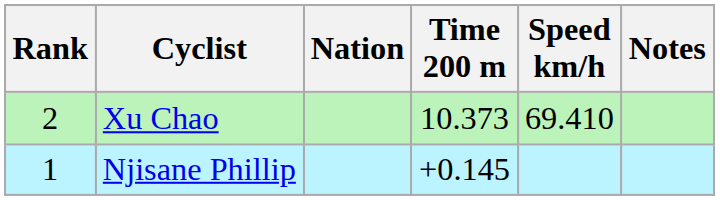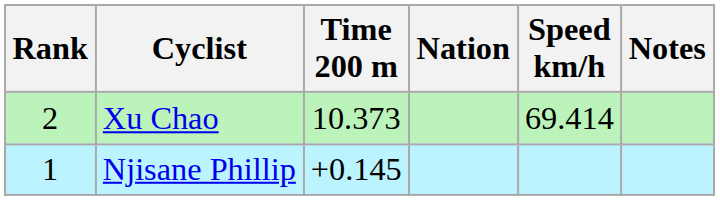columns swapped: Nation <-> Time 200 m
Xu Chao | Speed km/h: 69.410 -> 69.414
